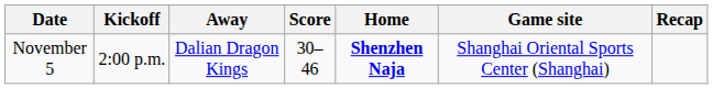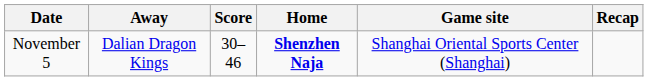- column: Kickoff | 2:00 p.m.
